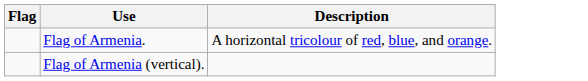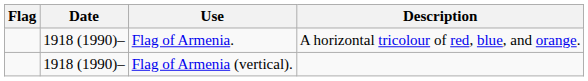+ column: Date | 1918 (1990)– | 1918 (1990)–
